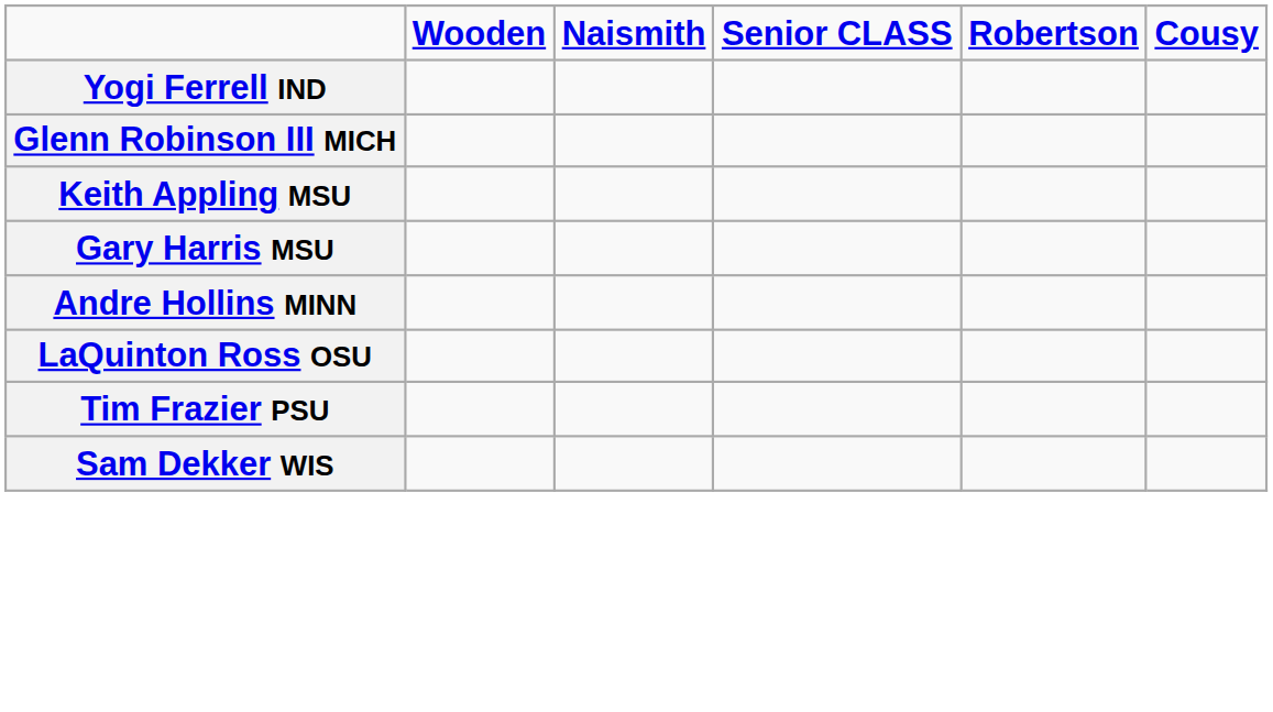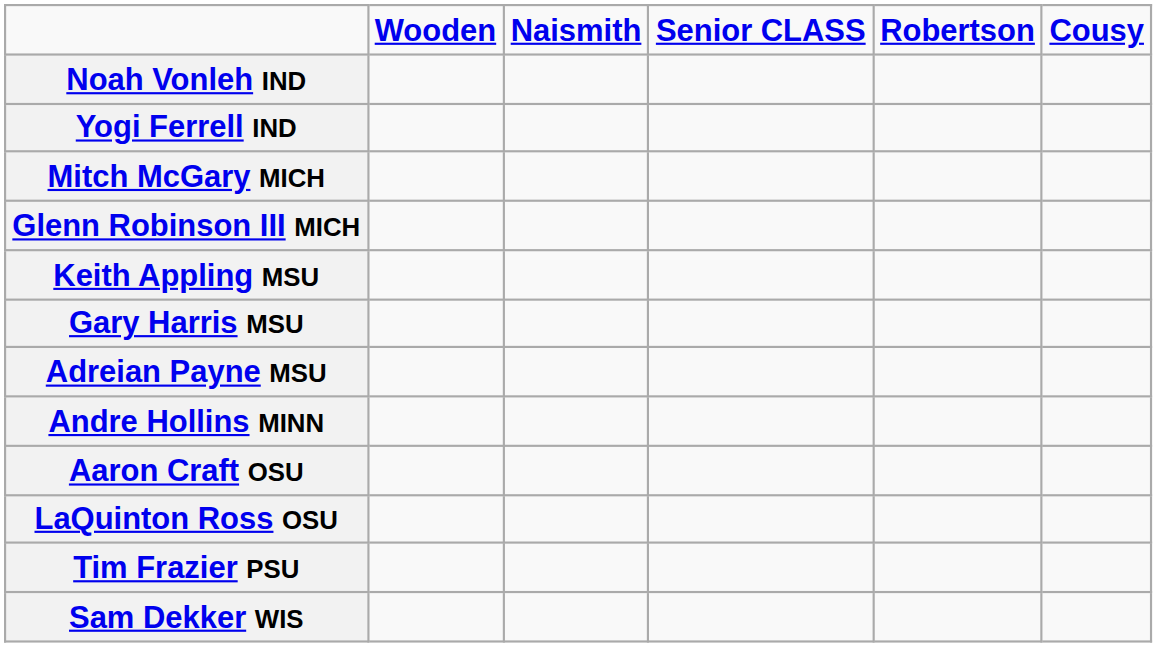+ row: Noah Vonleh IND
+ row: Mitch McGary MICH
+ row: Adreian Payne MSU
+ row: Aaron Craft OSU
